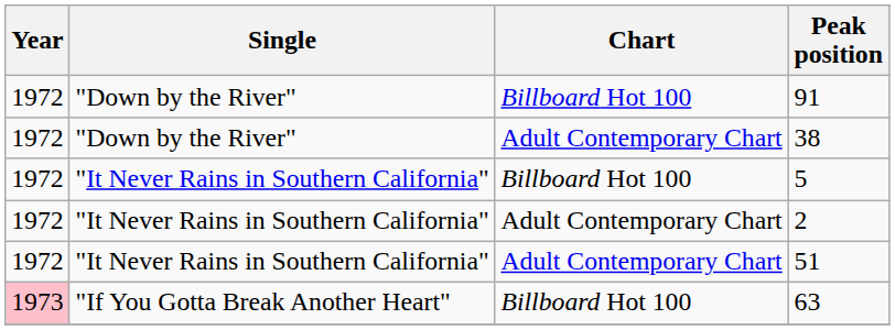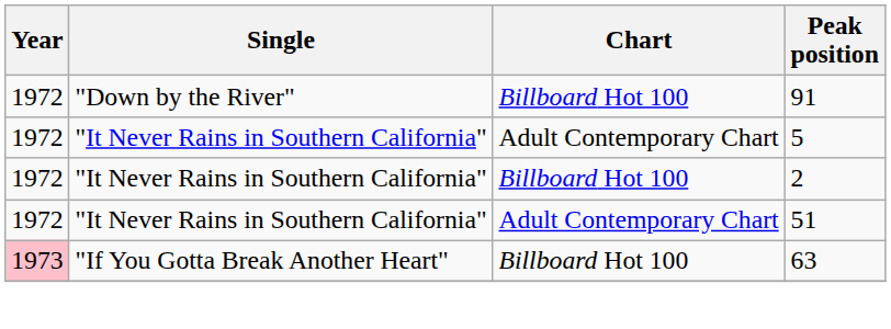- row: 1972 | "Down by the River" | Adult Contemporary Chart | 38
5 | Chart: Billboard Hot 100 -> Adult Contemporary Chart
2 | Chart: Adult Contemporary Chart -> Billboard Hot 100
